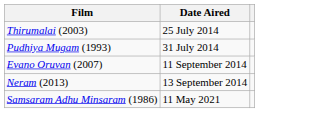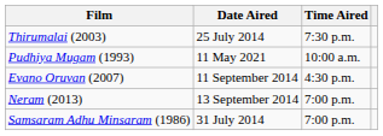+ column: Time Aired | 7:30 p.m. | 10:00 a.m. | 4:30 p.m. | 7:00 p.m. | 7:00 p.m.
Pudhiya Mugam (1993) | Date Aired: 31 July 2014 -> 11 May 2021
Samsaram Adhu Minsaram (1986) | Date Aired: 11 May 2021 -> 31 July 2014
